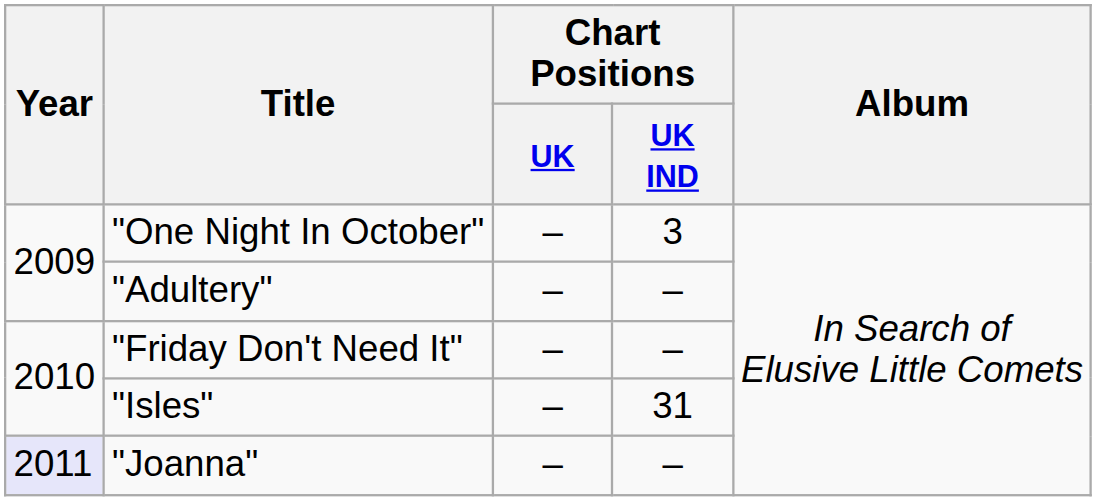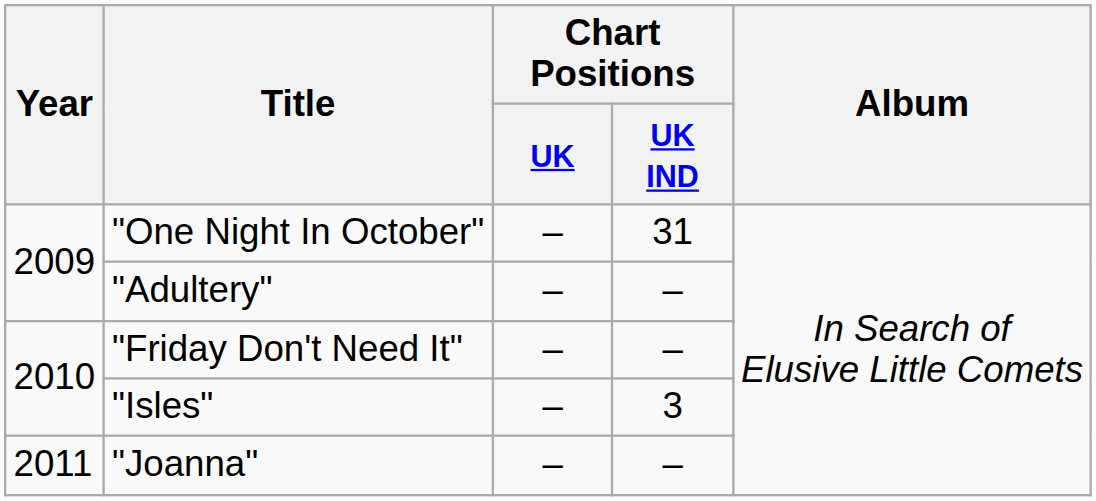"One Night In October" | Chart Positions / UK IND: 3 -> 31
"Isles" | Chart Positions / UK IND: 31 -> 3
"Joanna" | Year: lavender background -> no background
